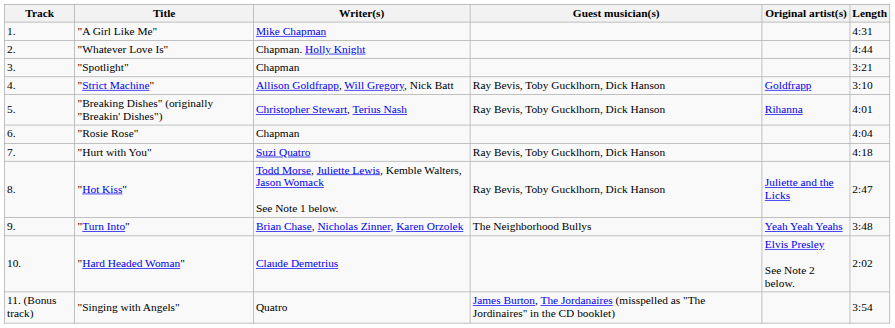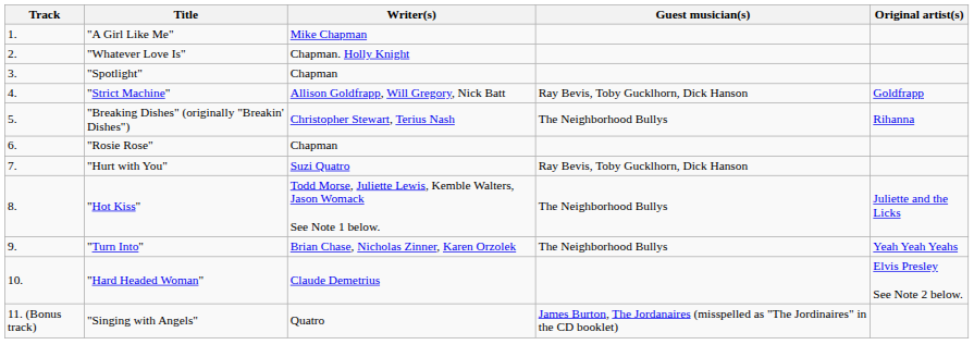- column: Length | 4:31 | 4:44 | 3:21 | 3:10 | 4:01 | 4:04 | 4:18 | 2:47 | 3:48 | 2:02 | 3:54
"Breaking Dishes" (originally "Breakin' Dishes") | Guest musician(s): Ray Bevis, Toby Gucklhorn, Dick Hanson -> The Neighborhood Bullys
"Hot Kiss" | Guest musician(s): Ray Bevis, Toby Gucklhorn, Dick Hanson -> The Neighborhood Bullys
